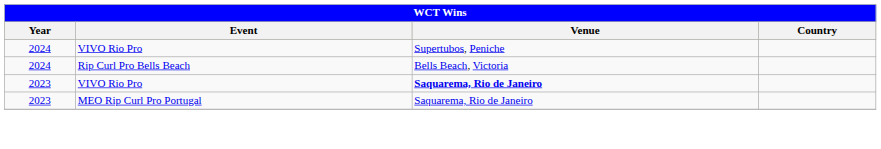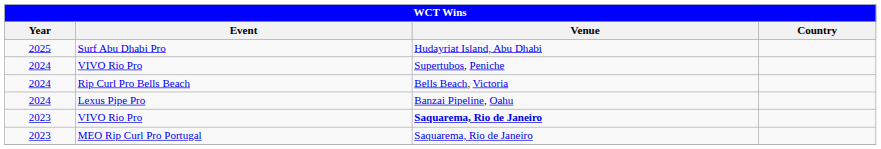+ row: 2025 | Surf Abu Dhabi Pro | Hudayriat Island, Abu Dhabi
+ row: 2024 | Lexus Pipe Pro | Banzai Pipeline, Oahu
